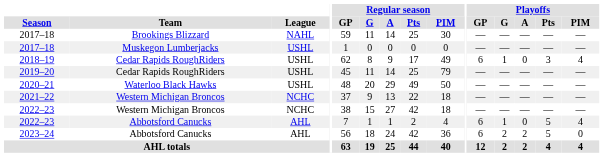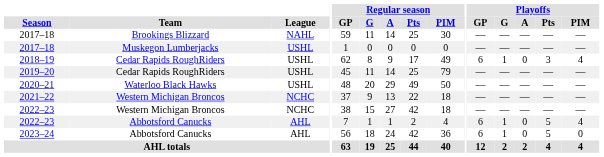2023–24 | Playoffs / G: 2 -> 1
2023–24 | Playoffs / A: 2 -> 0
